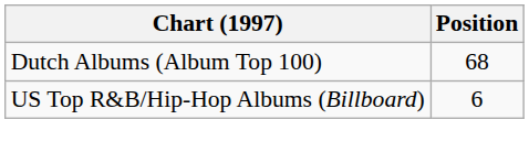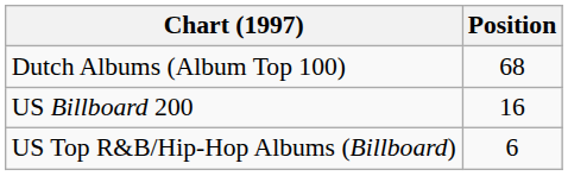+ row: US Billboard 200 | 16
